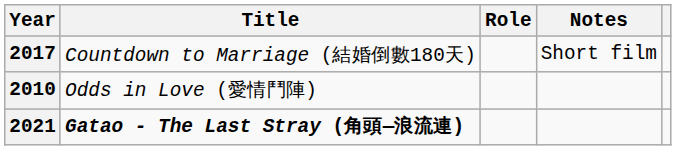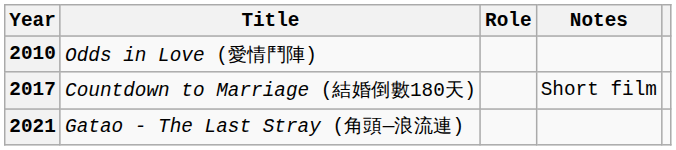rows swapped: 2010 <-> 2017
2021 | Title: bold -> normal
